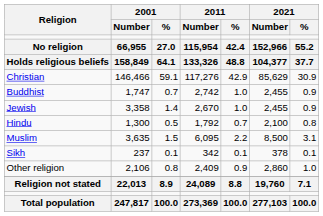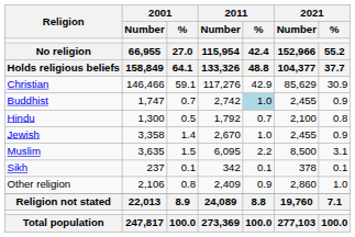Buddhist | 2011 / %: no background -> lightblue background
rows swapped: Hindu <-> Jewish
